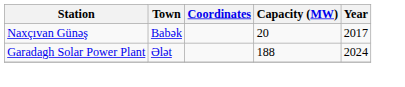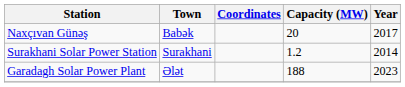+ row: Surakhani Solar Power Station | Surakhani | 1.2 | 2014
Garadagh Solar Power Plant | Year: 2024 -> 2023
